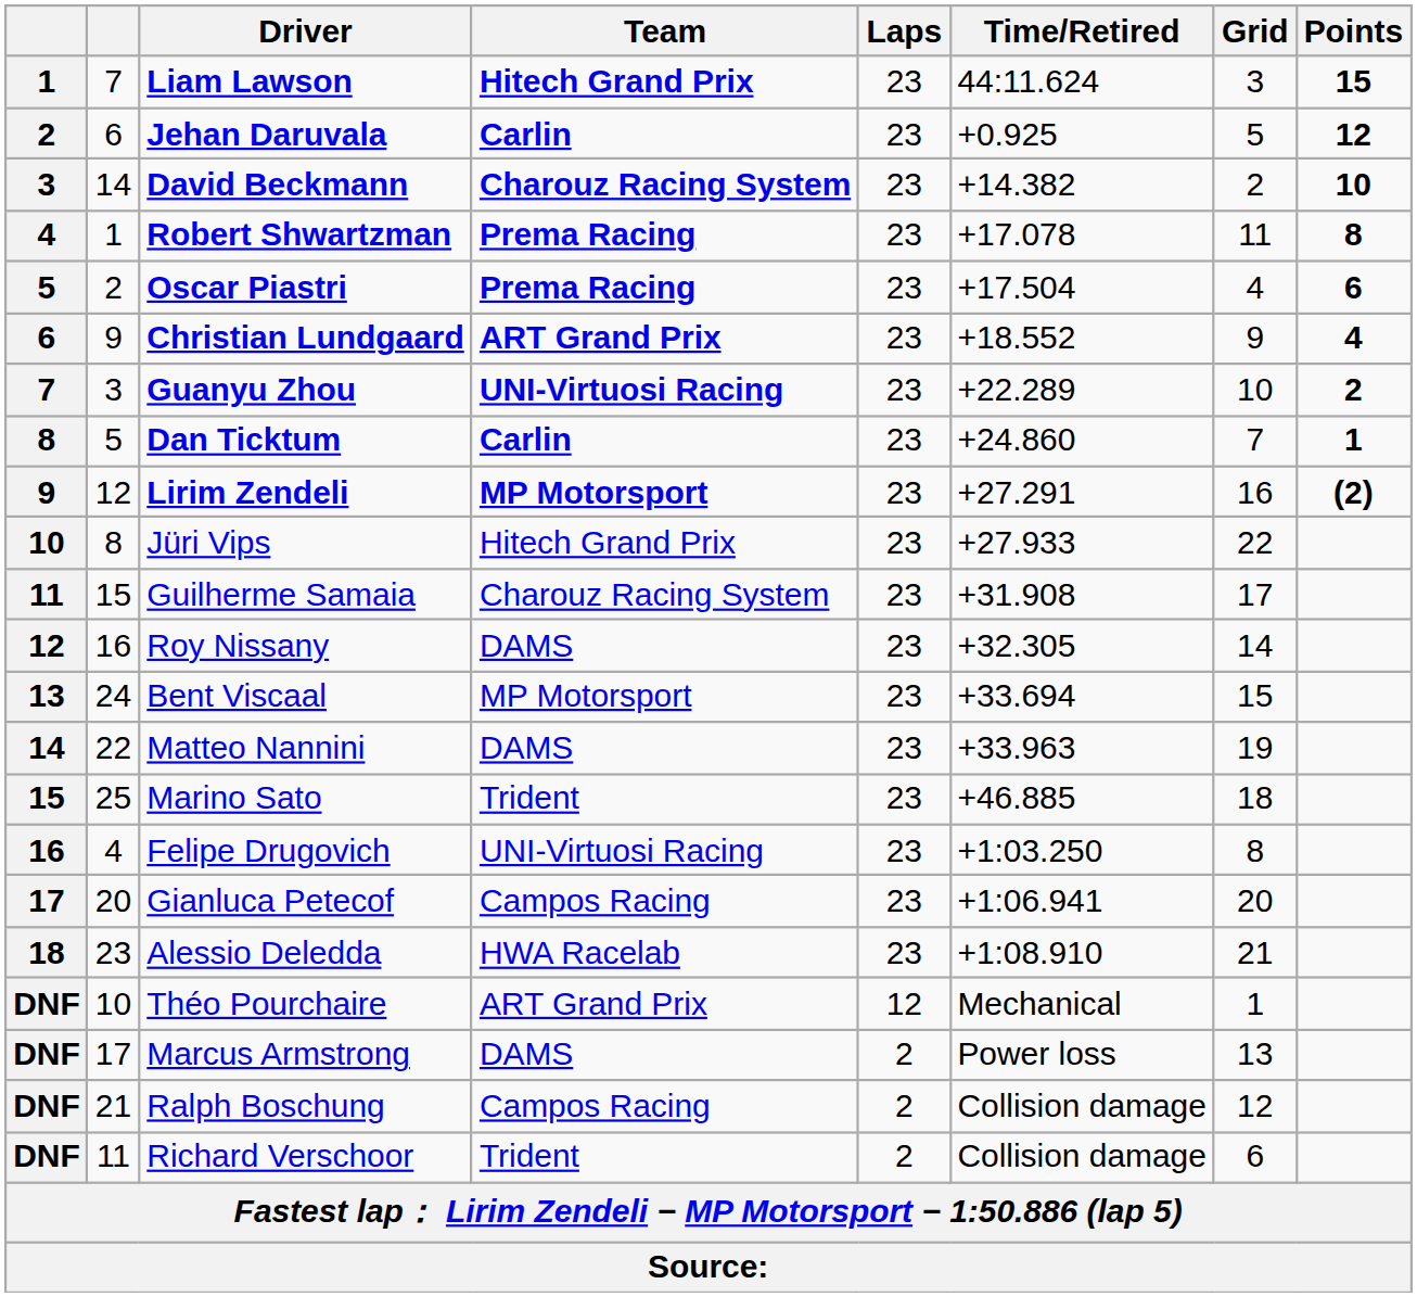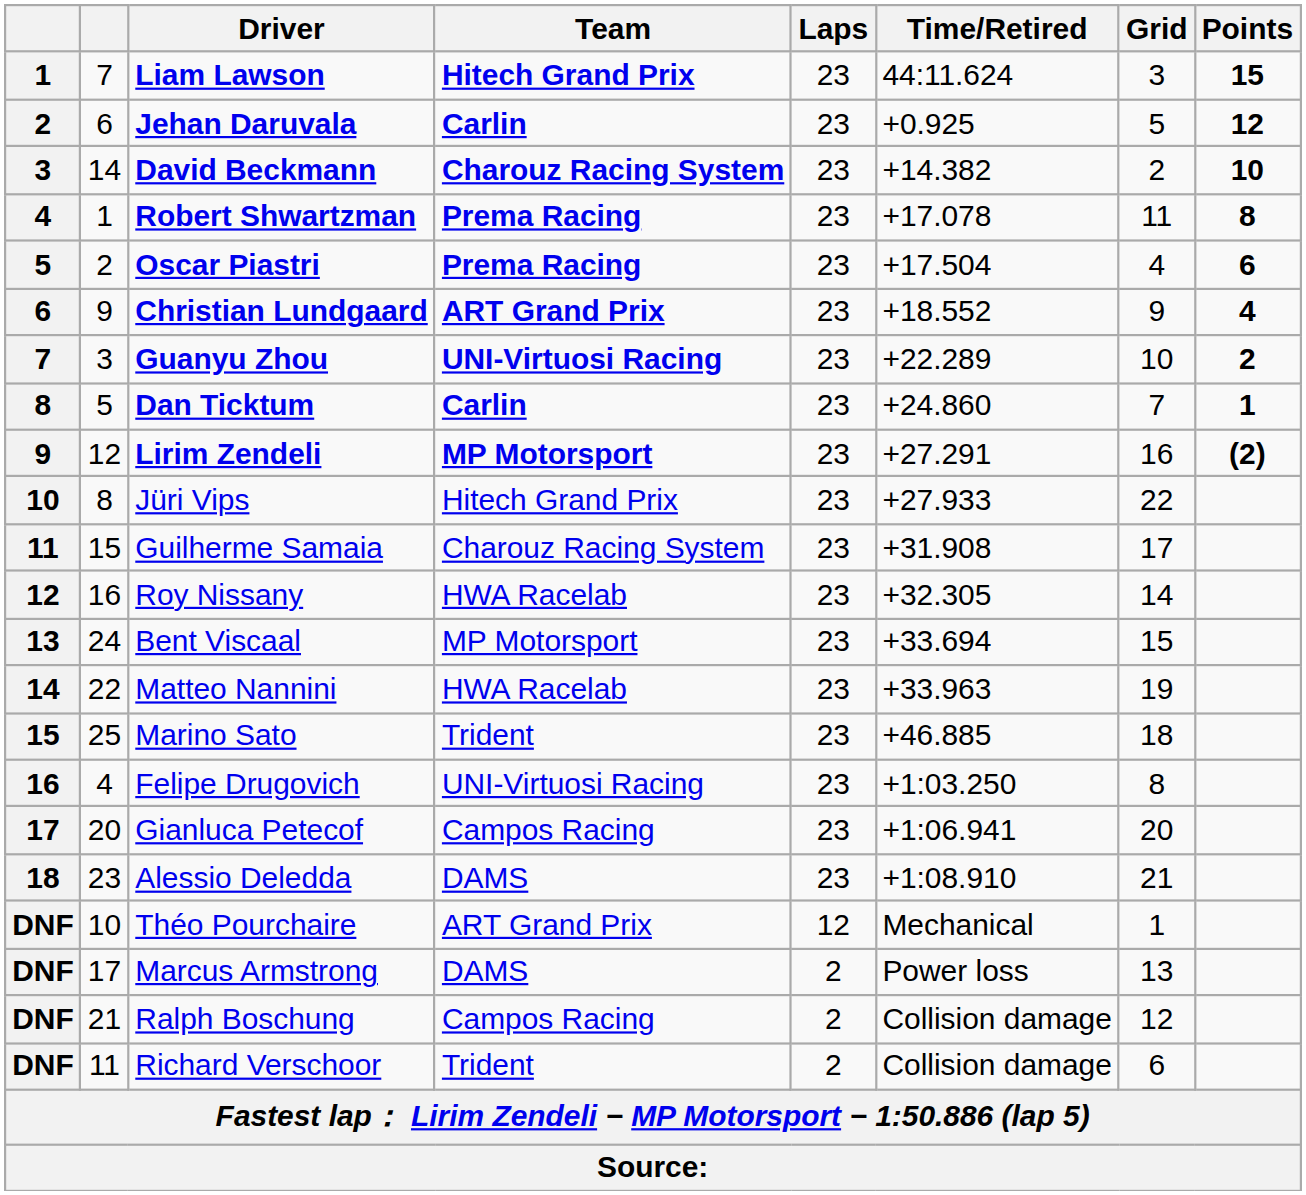Roy Nissany | Team: DAMS -> HWA Racelab
Matteo Nannini | Team: DAMS -> HWA Racelab
Alessio Deledda | Team: HWA Racelab -> DAMS
